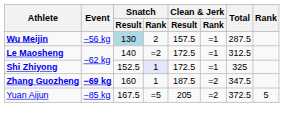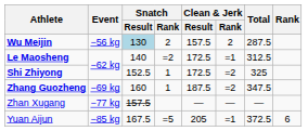Wu Meijin | Clean & Jerk / Rank: =1 -> 2
Shi Zhiyong | Snatch / Rank: lavender background -> no background
Shi Zhiyong | Clean & Jerk / Rank: =1 -> =2
Zhang Guozheng | Event: bold -> normal
+ row: Zhan Xugang | −77 kg | 157.5 | — | — | —
Yuan Aijun | Clean & Jerk / Rank: =2 -> =1
Yuan Aijun | Rank: 5 -> 6
